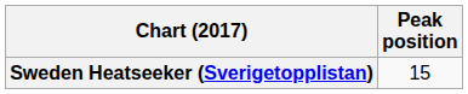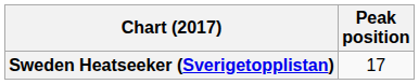Sweden Heatseeker (Sverigetopplistan) | Peak position: 15 -> 17
